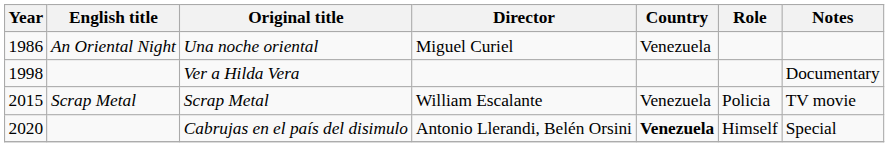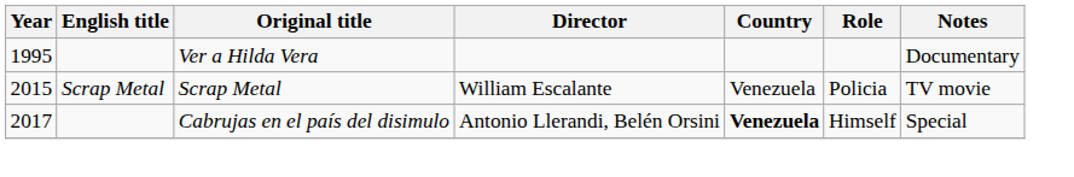- row: 1986 | An Oriental Night | Una noche oriental | Miguel Curiel | Venezuela
Ver a Hilda Vera | Year: 1998 -> 1995
Cabrujas en el país del disimulo | Year: 2020 -> 2017
